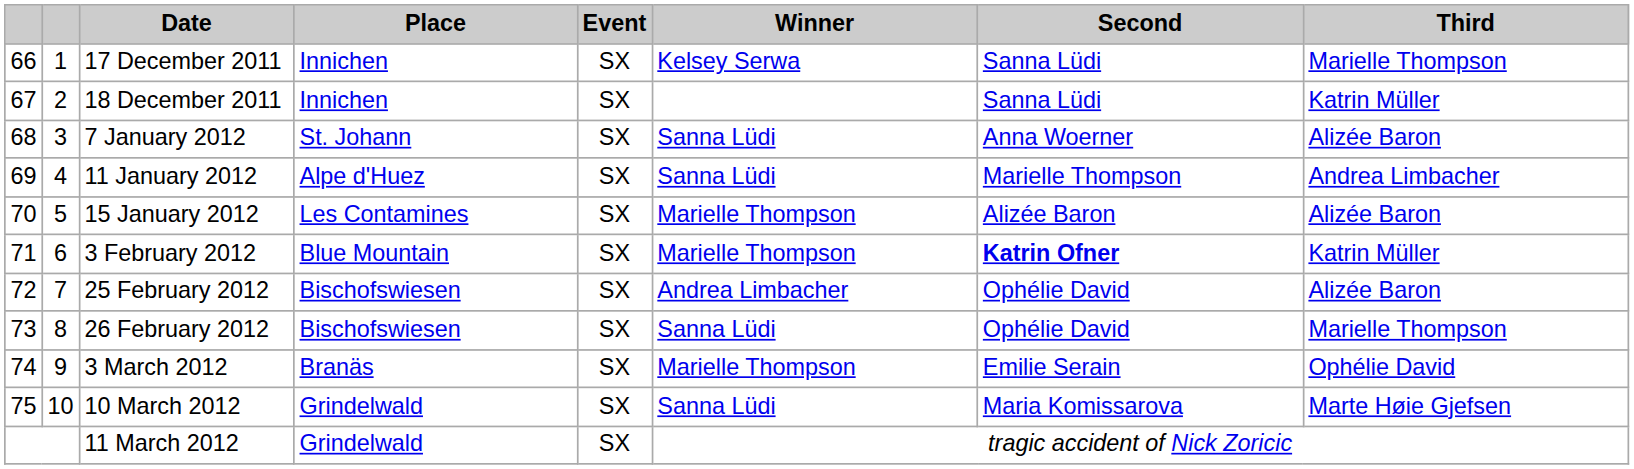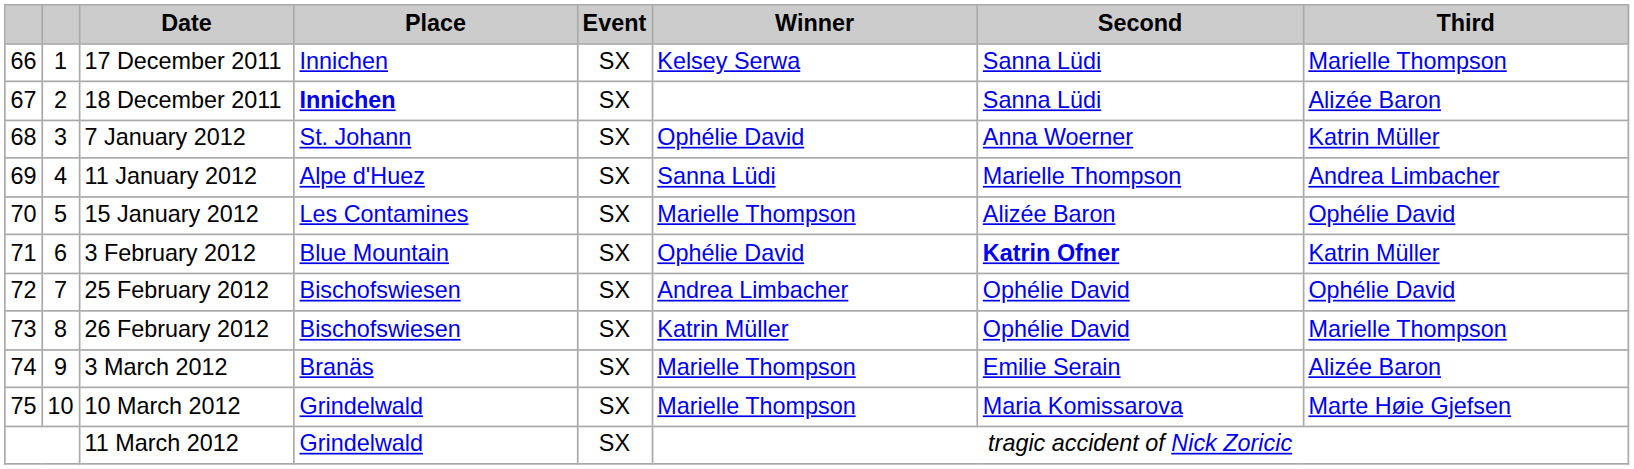18 December 2011 | Place: normal -> bold
18 December 2011 | Third: Katrin Müller -> Alizée Baron
7 January 2012 | Winner: Sanna Lüdi -> Ophélie David
7 January 2012 | Third: Alizée Baron -> Katrin Müller
15 January 2012 | Third: Alizée Baron -> Ophélie David
3 February 2012 | Winner: Marielle Thompson -> Ophélie David
25 February 2012 | Third: Alizée Baron -> Ophélie David
26 February 2012 | Winner: Sanna Lüdi -> Katrin Müller
3 March 2012 | Third: Ophélie David -> Alizée Baron
10 March 2012 | Winner: Sanna Lüdi -> Marielle Thompson
